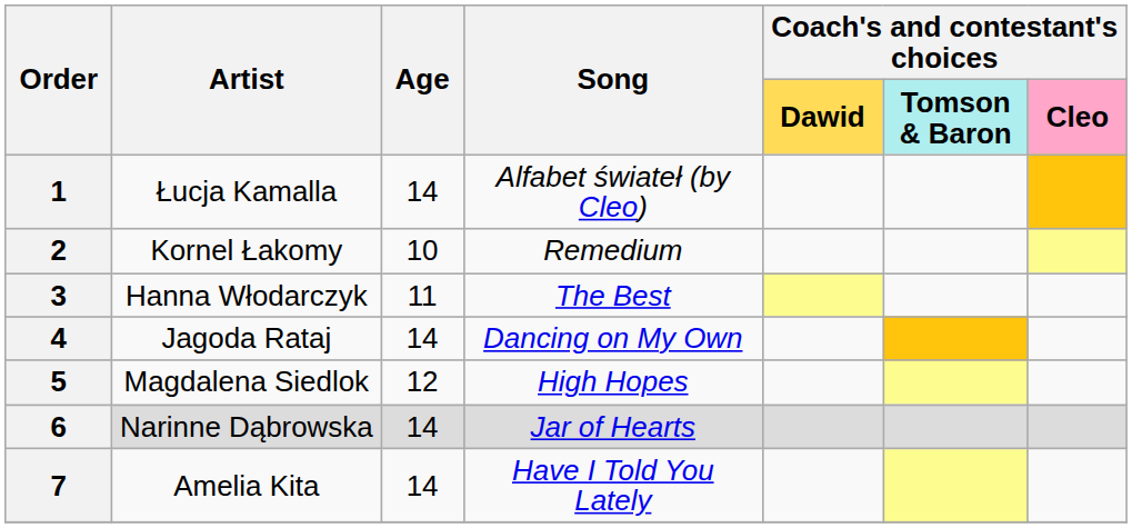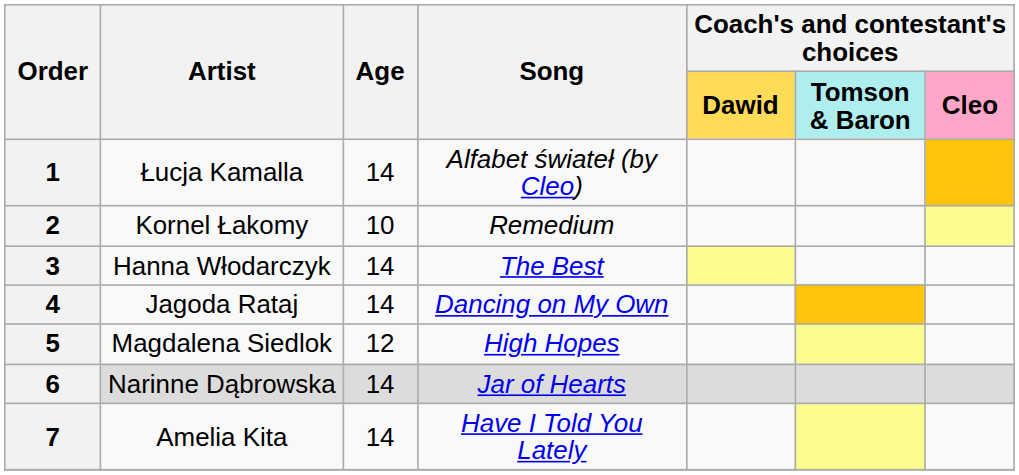3 | Age: 11 -> 14
